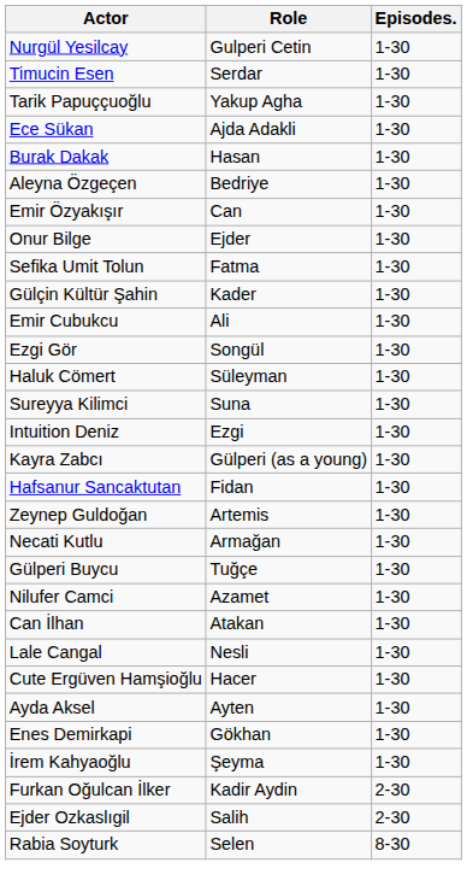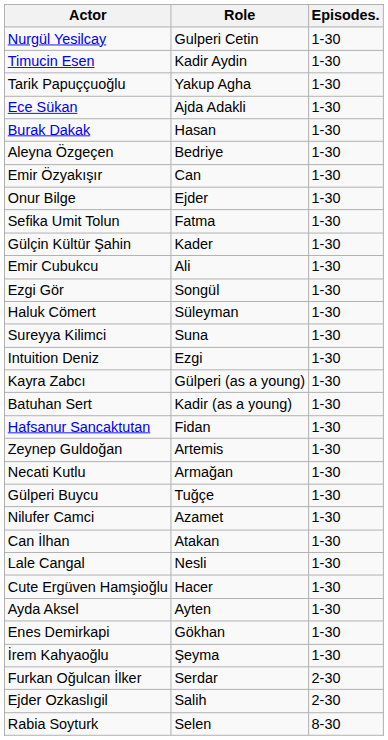Timucin Esen | Role: Serdar -> Kadir Aydin
+ row: Batuhan Sert | Kadir (as a young) | 1-30
Furkan Oğulcan İlker | Role: Kadir Aydin -> Serdar
